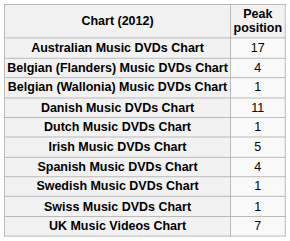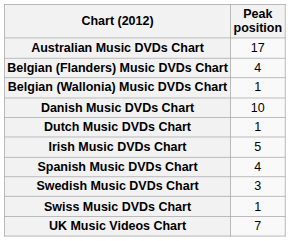Danish Music DVDs Chart | Peak position: 11 -> 10
Swedish Music DVDs Chart | Peak position: 1 -> 3
